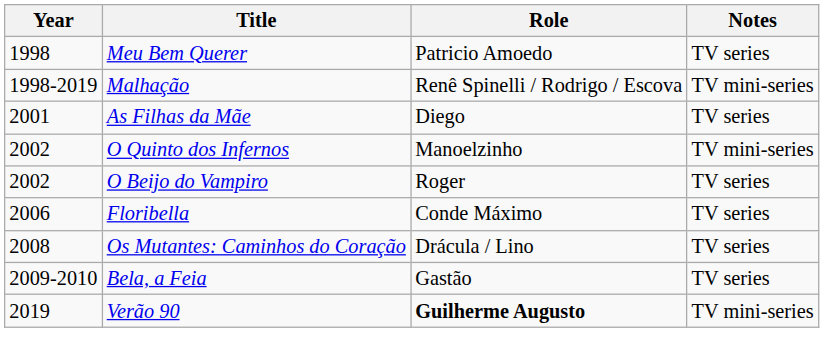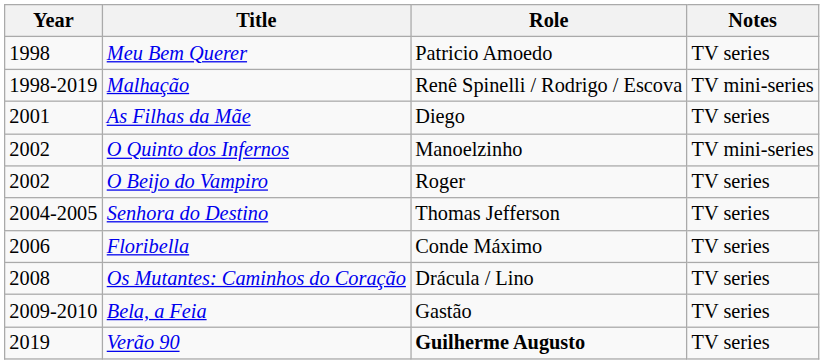+ row: 2004-2005 | Senhora do Destino | Thomas Jefferson | TV series
Verão 90 | Notes: TV mini-series -> TV series
